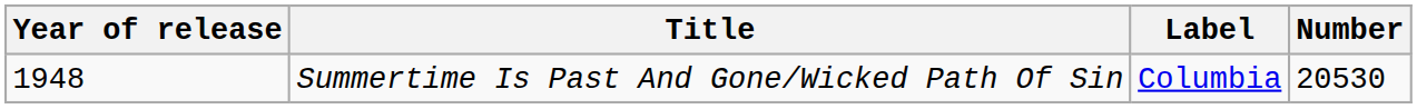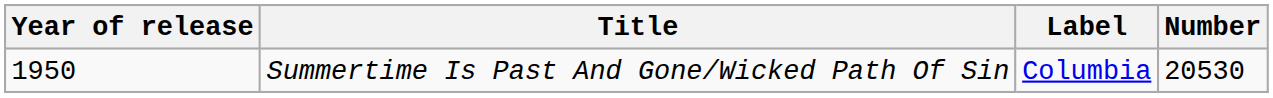Summertime Is Past And Gone/Wicked Path Of Sin | Year of release: 1948 -> 1950
